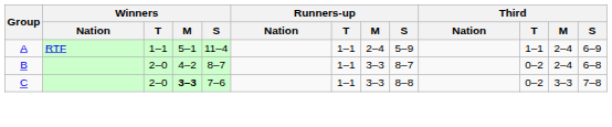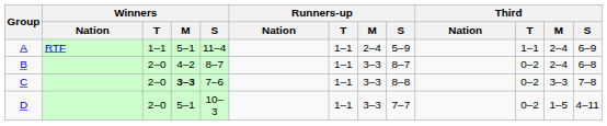+ row: D | 2–0 | 5–1 | 10–3 | 1–1 | 3–3 | 7–7 | 0–2 | 1–5 | 4–11
